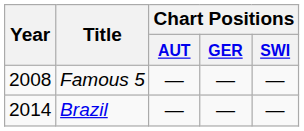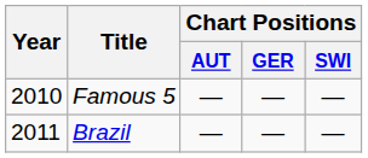Famous 5 | Year: 2008 -> 2010
Brazil | Year: 2014 -> 2011
